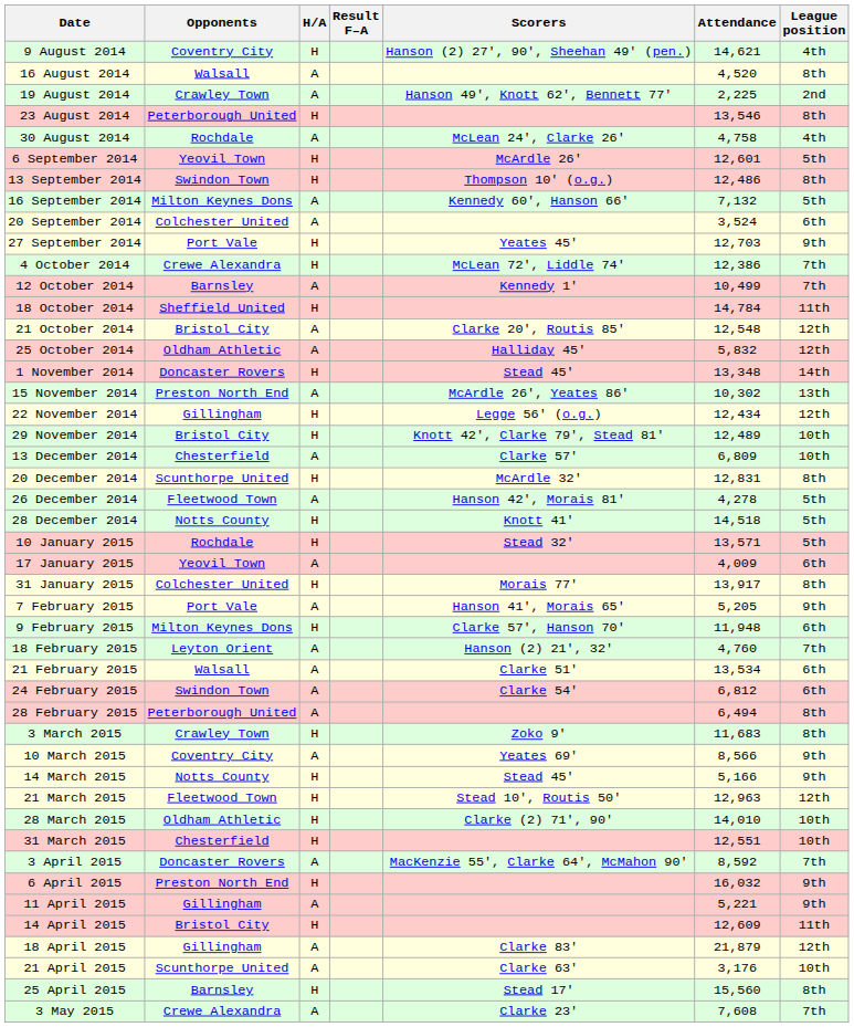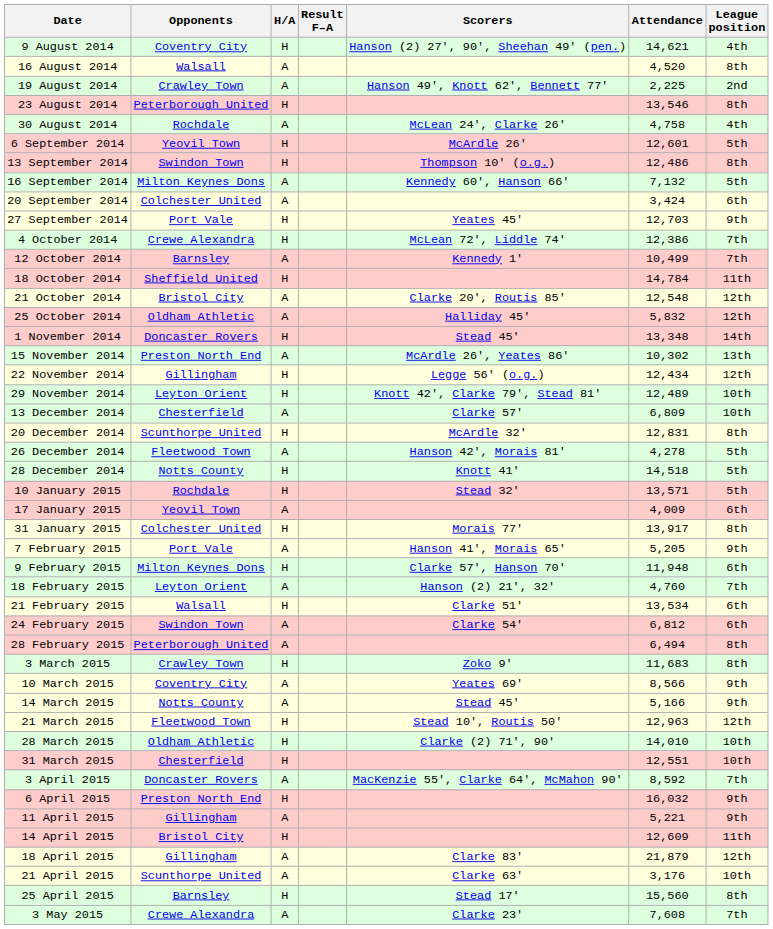20 September 2014 | Attendance: 3,524 -> 3,424
29 November 2014 | Opponents: Bristol City -> Leyton Orient
21 February 2015 | H/A: A -> H
14 March 2015 | H/A: H -> A
